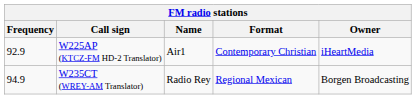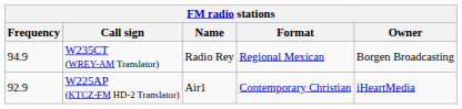rows swapped: W225AP (KTCZ-FM HD-2 Translator) <-> W235CT (WREY-AM Translator)
